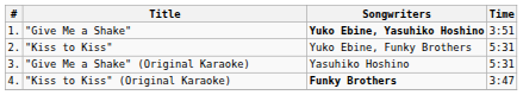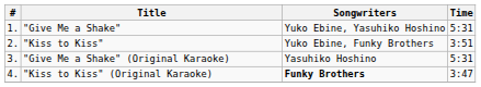"Give Me a Shake" | Songwriters: bold -> normal
"Give Me a Shake" | Time: 3:51 -> 5:31
"Kiss to Kiss" | Time: 5:31 -> 3:51
